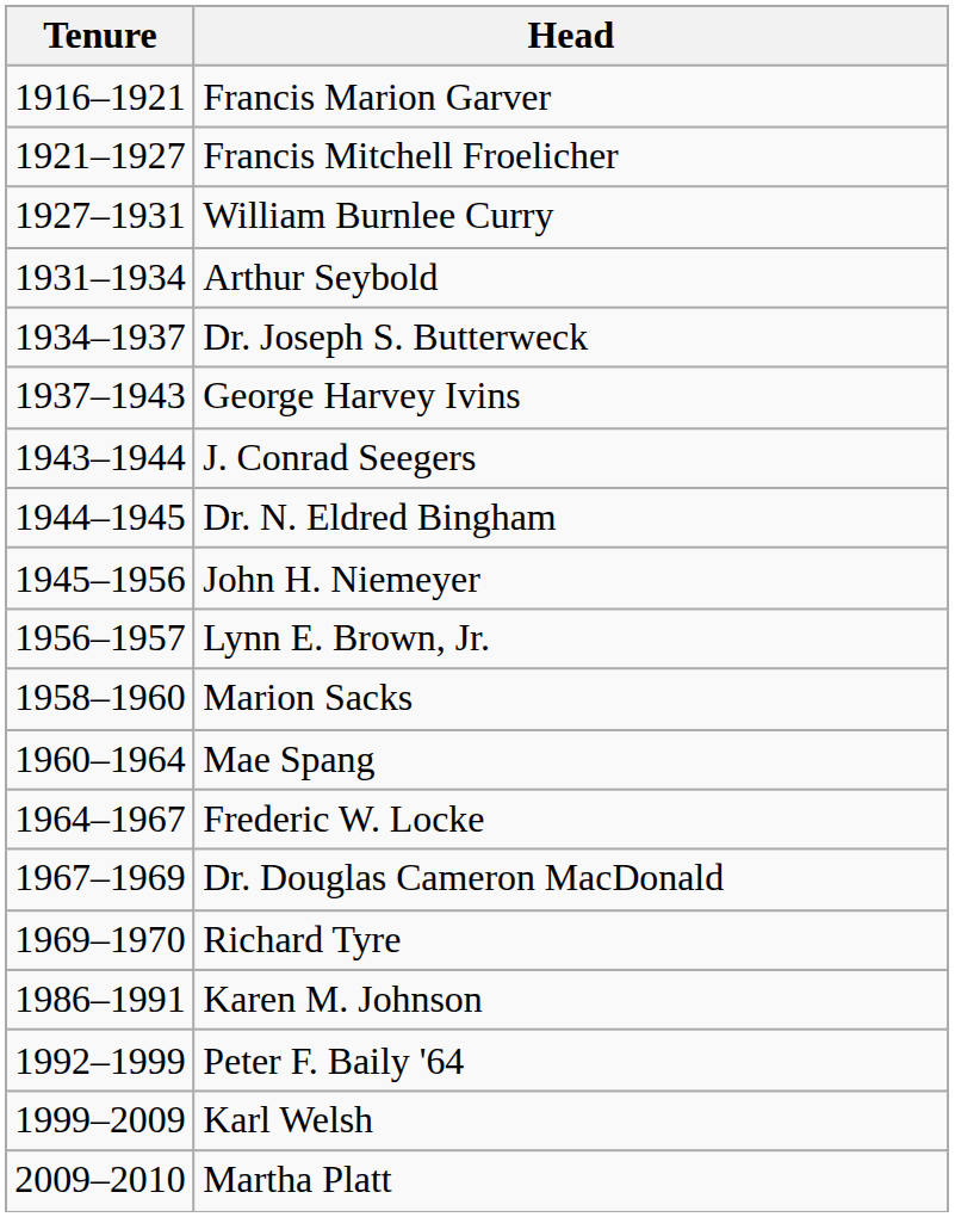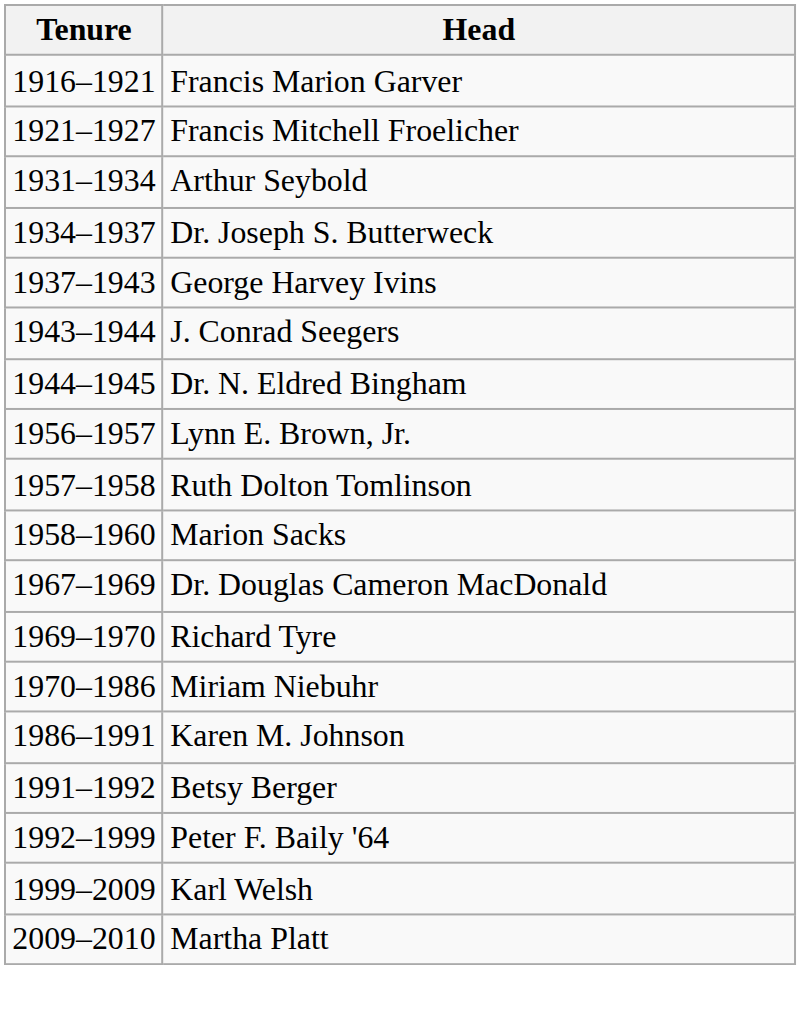- row: 1927–1931 | William Burnlee Curry
- row: 1945–1956 | John H. Niemeyer
+ row: 1957–1958 | Ruth Dolton Tomlinson
- row: 1960–1964 | Mae Spang
- row: 1964–1967 | Frederic W. Locke
+ row: 1970–1986 | Miriam Niebuhr
+ row: 1991–1992 | Betsy Berger
